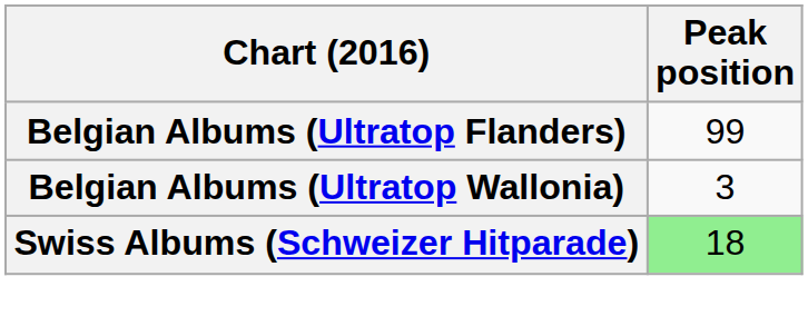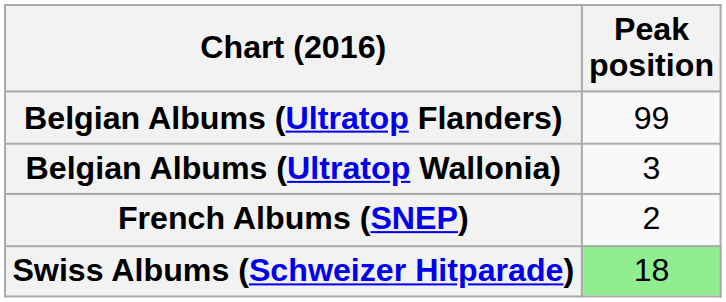+ row: French Albums (SNEP) | 2
